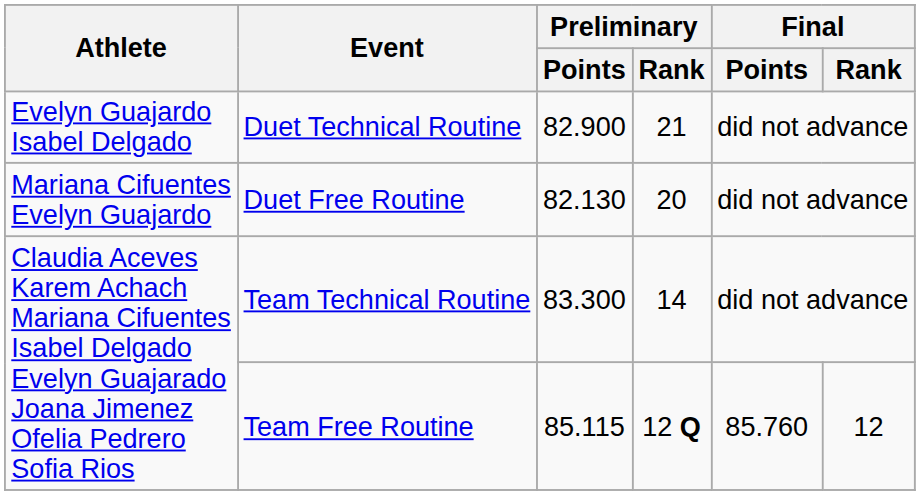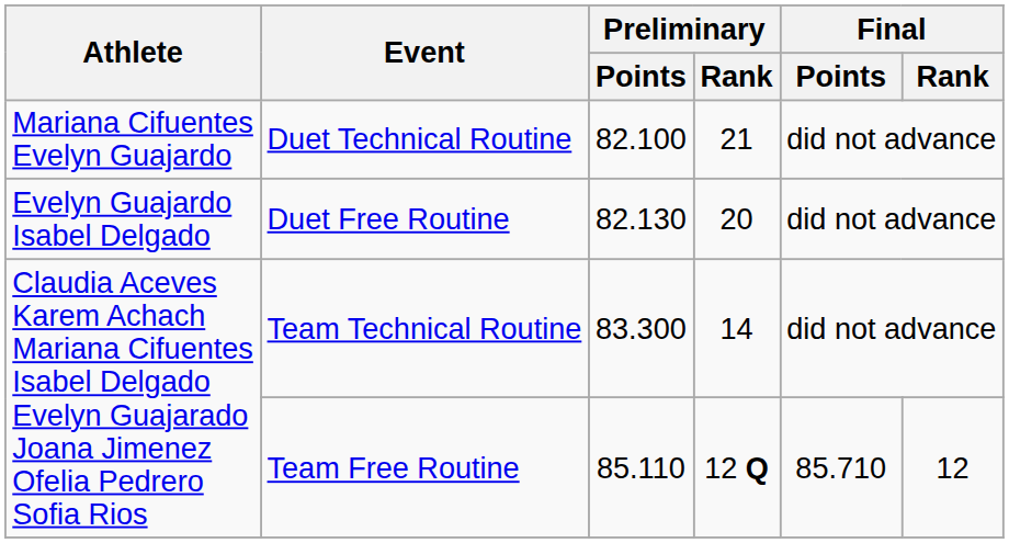Duet Technical Routine | Athlete: Evelyn Guajardo Isabel Delgado -> Mariana Cifuentes Evelyn Guajardo
Duet Technical Routine | Preliminary / Points: 82.900 -> 82.100
Duet Free Routine | Athlete: Mariana Cifuentes Evelyn Guajardo -> Evelyn Guajardo Isabel Delgado
Team Free Routine | Preliminary / Points: 85.115 -> 85.110
Team Free Routine | Final / Points: 85.760 -> 85.710
